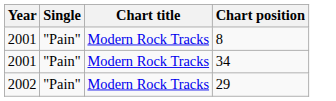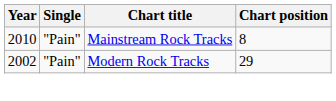8 | Year: 2001 -> 2010
8 | Chart title: Modern Rock Tracks -> Mainstream Rock Tracks
- row: 2001 | "Pain" | Modern Rock Tracks | 34
